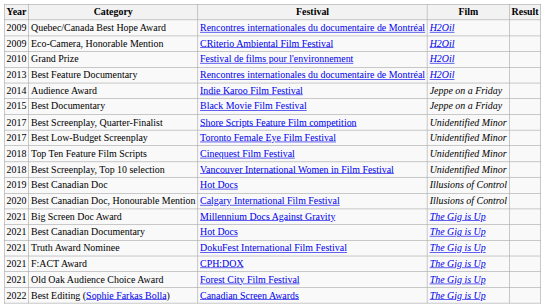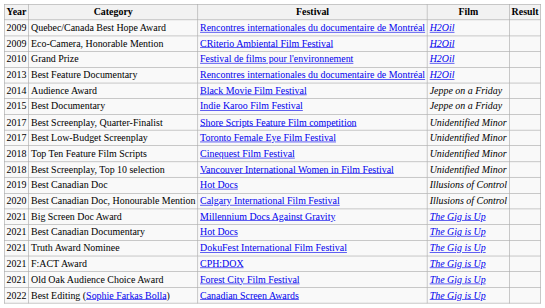Audience Award | Festival: Indie Karoo Film Festival -> Black Movie Film Festival
Best Documentary | Festival: Black Movie Film Festival -> Indie Karoo Film Festival
